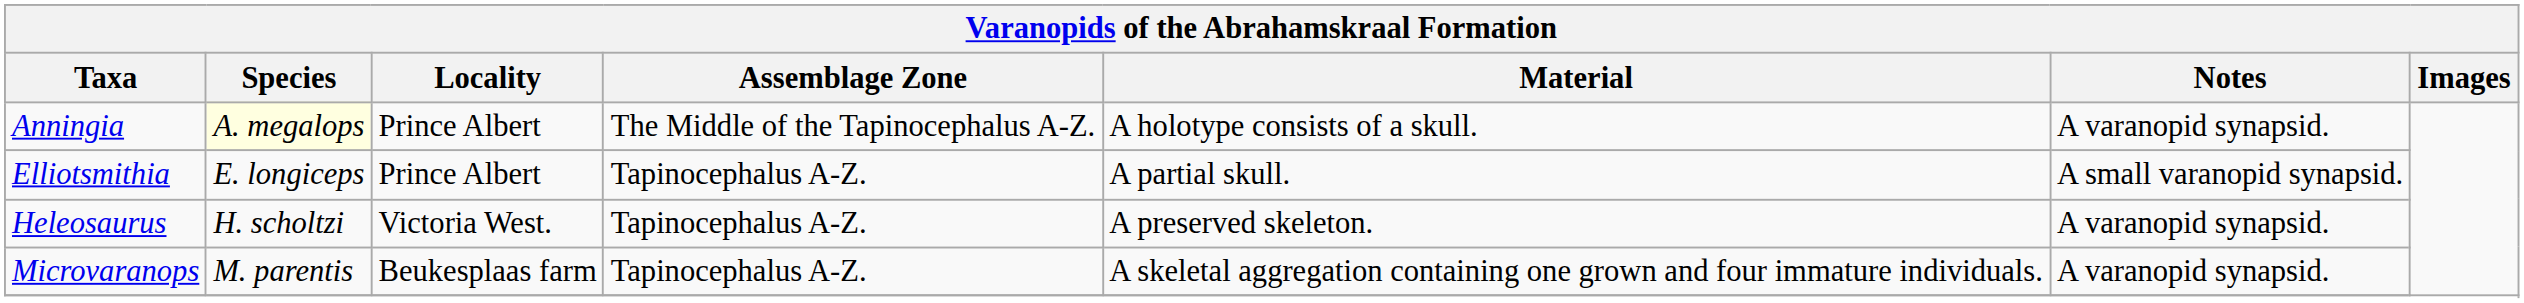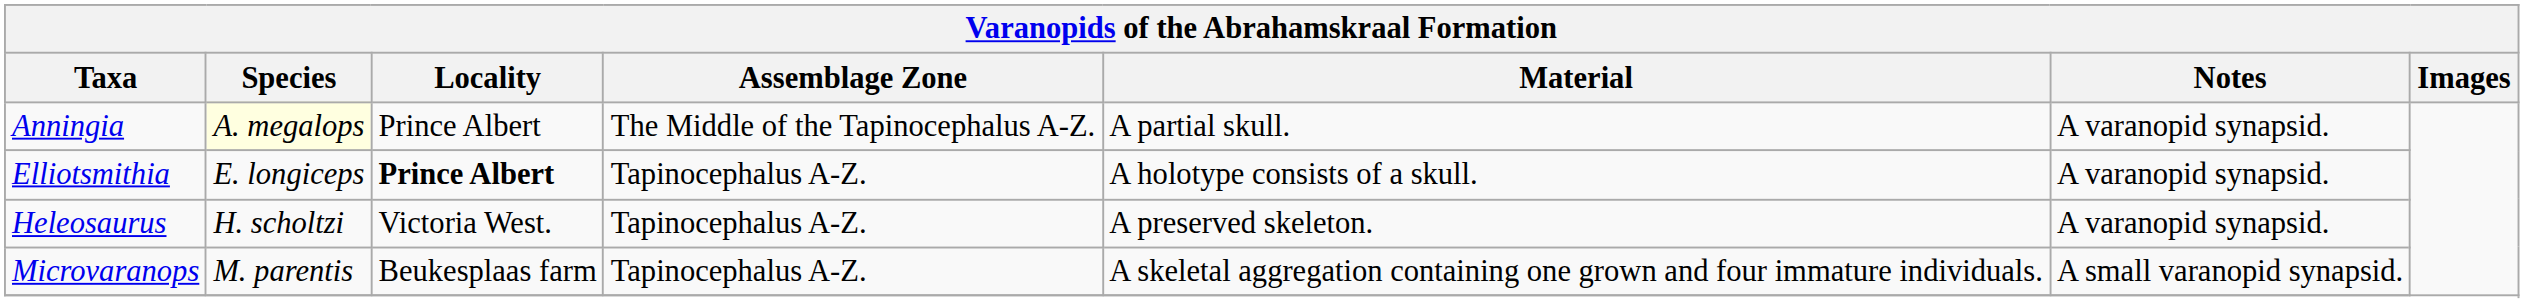Anningia | Material: A holotype consists of a skull. -> A partial skull.
Elliotsmithia | Locality: normal -> bold
Elliotsmithia | Material: A partial skull. -> A holotype consists of a skull.
Elliotsmithia | Notes: A small varanopid synapsid. -> A varanopid synapsid.
Microvaranops | Notes: A varanopid synapsid. -> A small varanopid synapsid.
